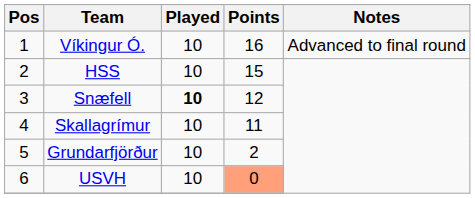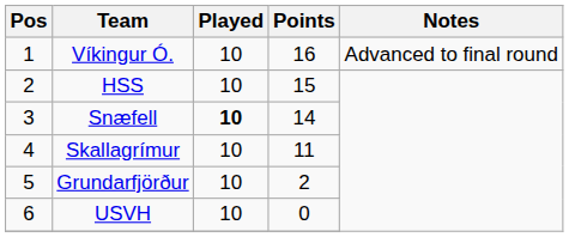Snæfell | Points: 12 -> 14
USVH | Points: lightsalmon background -> no background
